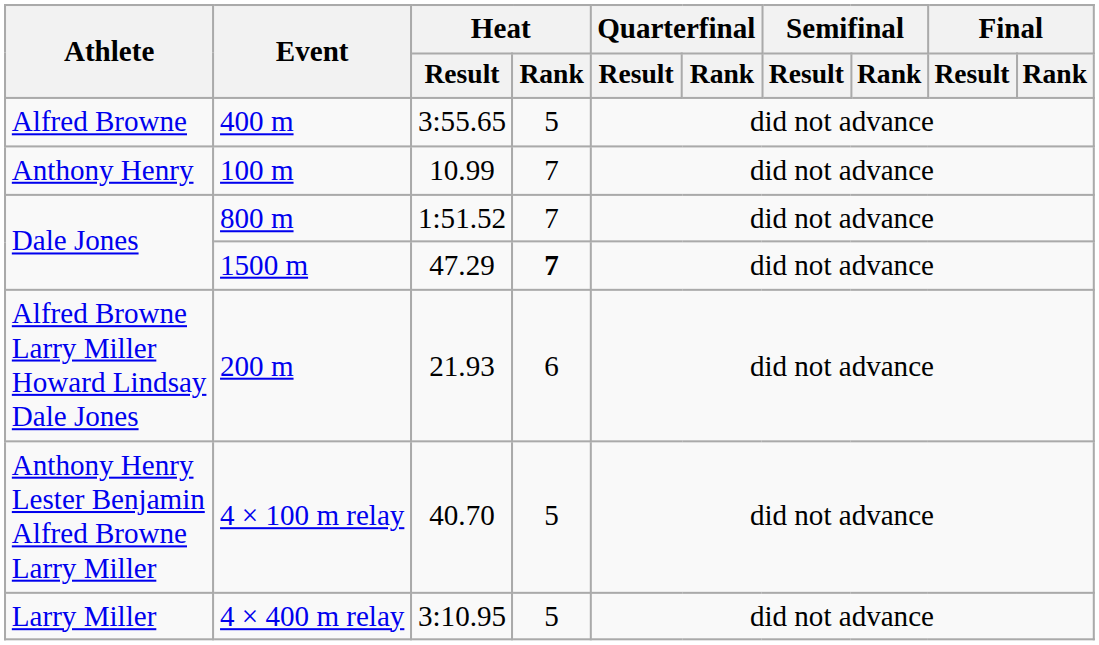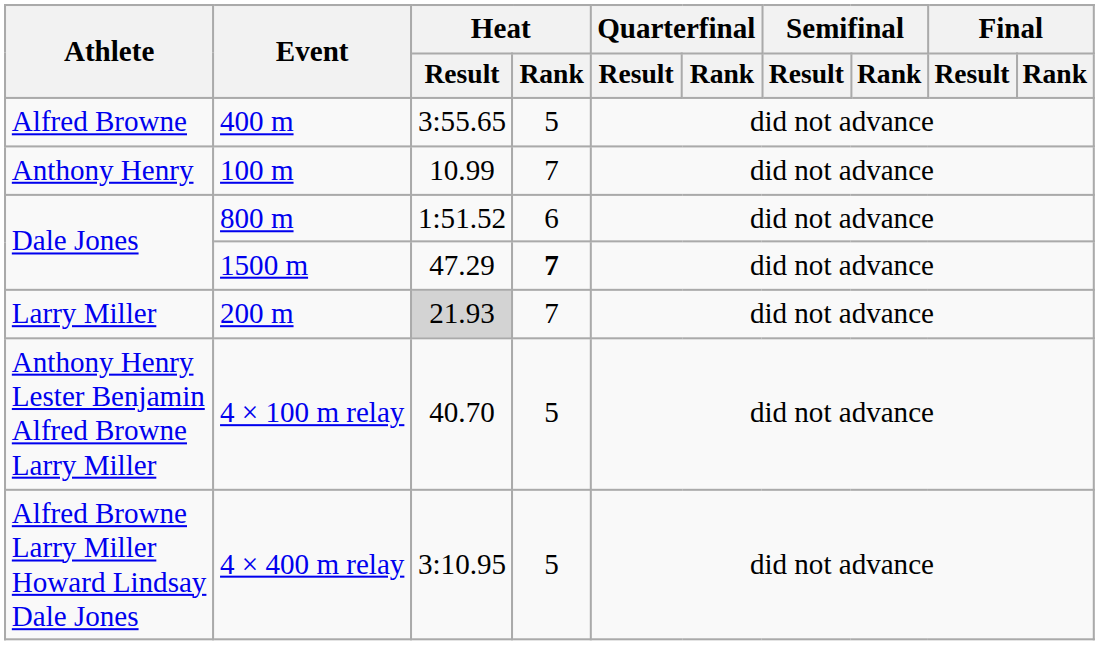800 m | Heat / Rank: 7 -> 6
200 m | Athlete: Alfred Browne Larry Miller Howard Lindsay Dale Jones -> Larry Miller
200 m | Heat / Result: no background -> lightgrey background
200 m | Heat / Rank: 6 -> 7
4 × 400 m relay | Athlete: Larry Miller -> Alfred Browne Larry Miller Howard Lindsay Dale Jones
